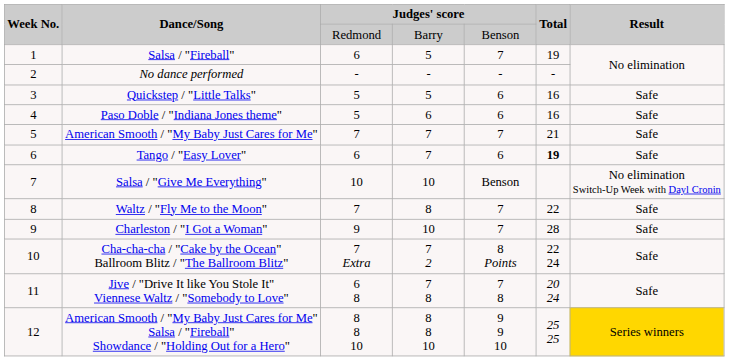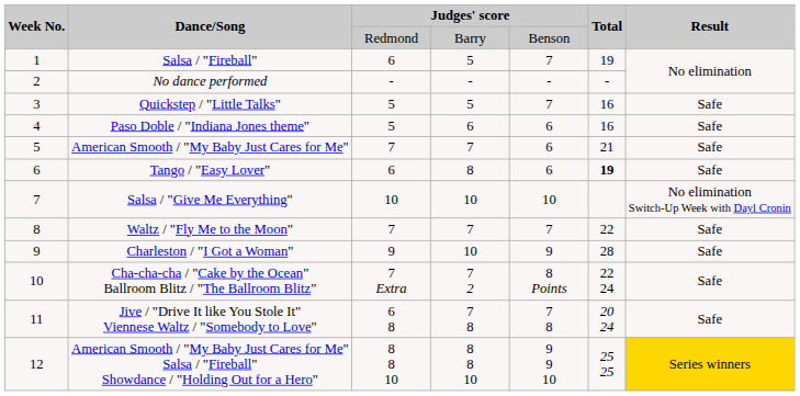Quickstep / "Little Talks" | column 5: 6 -> 7
American Smooth / "My Baby Just Cares for Me" | column 5: 7 -> 6
Tango / "Easy Lover" | column 4: 7 -> 8
Salsa / "Give Me Everything" | column 5: Benson -> 10
Waltz / "Fly Me to the Moon" | column 4: 8 -> 7
Charleston / "I Got a Woman" | column 5: 7 -> 9
